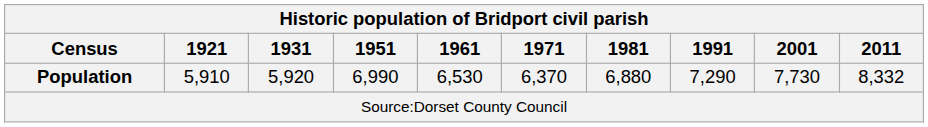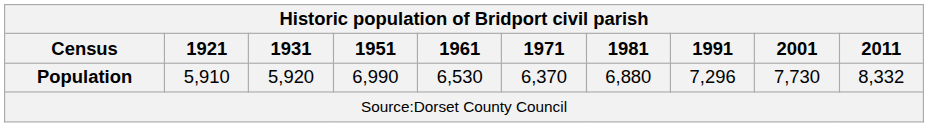Population | 1991: 7,290 -> 7,296
